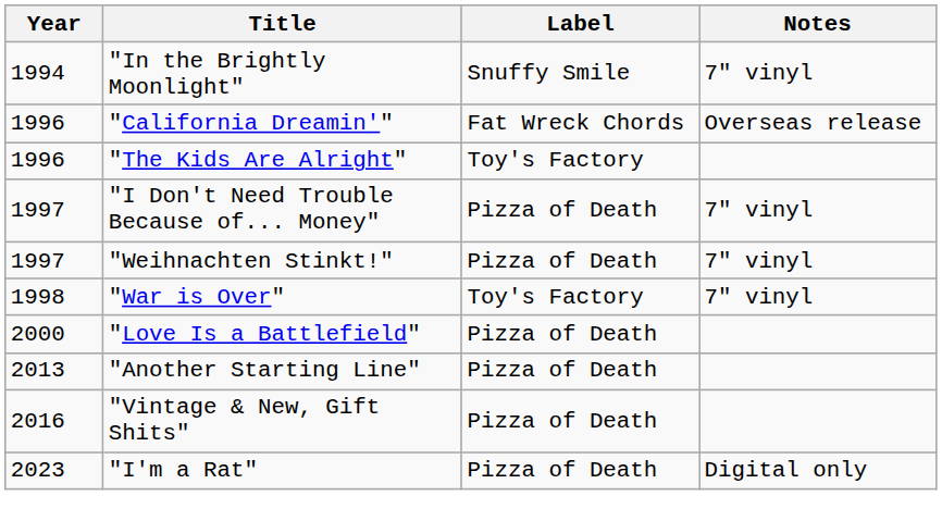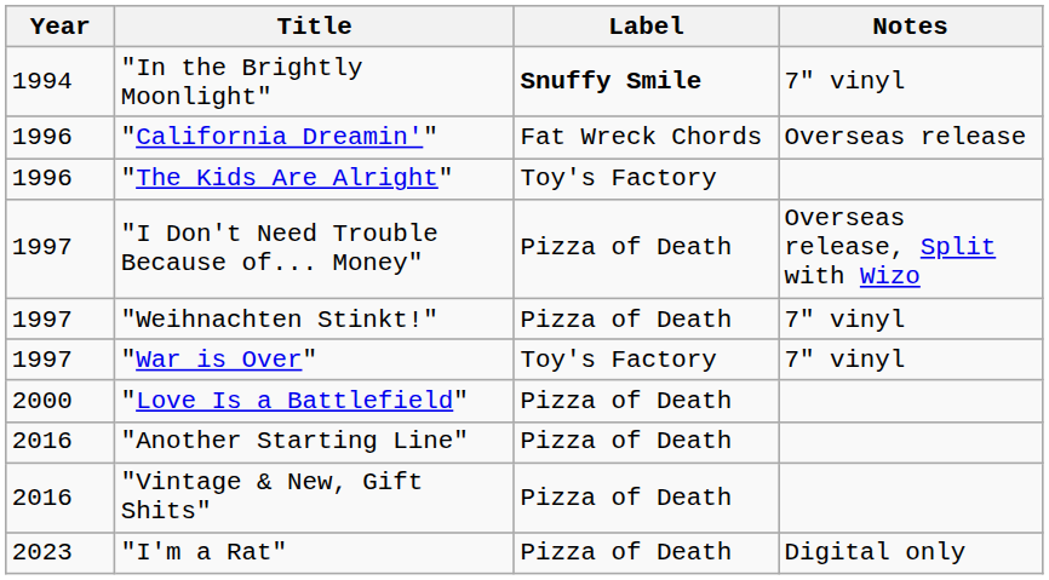"In the Brightly Moonlight" | Label: normal -> bold
"I Don't Need Trouble Because of... Money" | Notes: 7" vinyl -> Overseas release, Split with Wizo
"War is Over" | Year: 1998 -> 1997
"Another Starting Line" | Year: 2013 -> 2016
